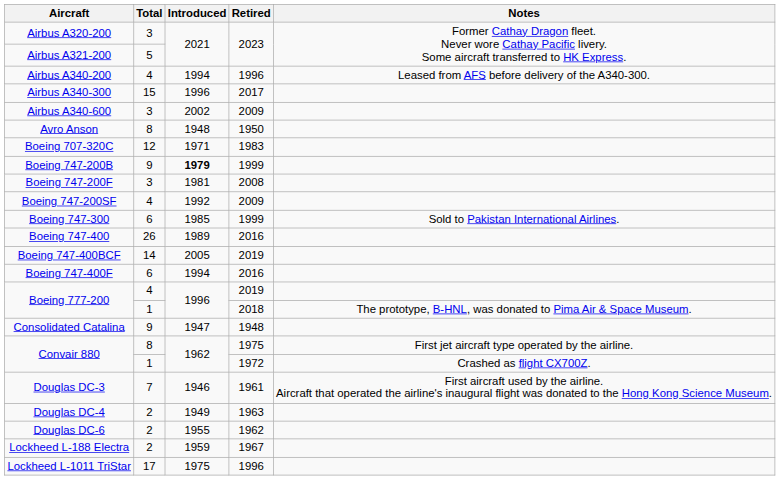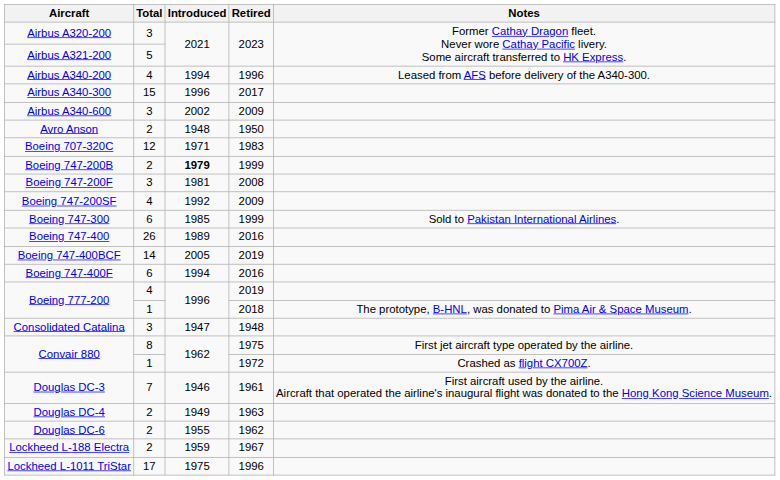Avro Anson | Total: 8 -> 2
Boeing 747-200B | Total: 9 -> 2
Consolidated Catalina | Total: 9 -> 3
